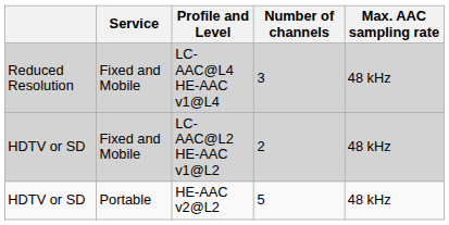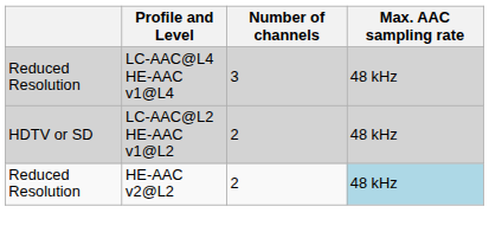- column: Service | Fixed and Mobile | Fixed and Mobile | Portable
HE-AAC v2@L2 | column 1: HDTV or SD -> Reduced Resolution
HE-AAC v2@L2 | Number of channels: 5 -> 2
HE-AAC v2@L2 | Max. AAC sampling rate: no background -> lightblue background
